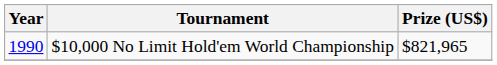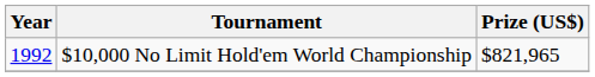$10,000 No Limit Hold'em World Championship | Year: 1990 -> 1992
